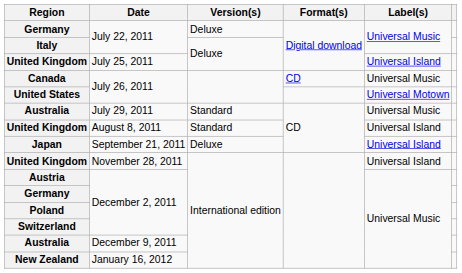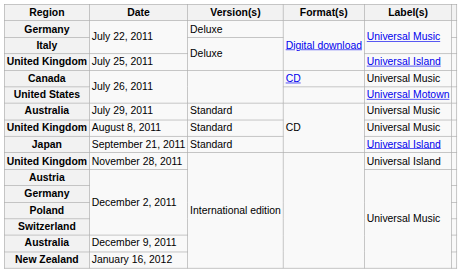United Kingdom / August 8, 2011 | Label(s): Universal Island -> Universal Music
Japan | Version(s): Deluxe -> Standard
